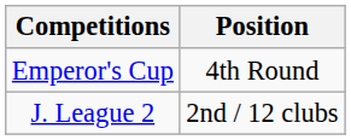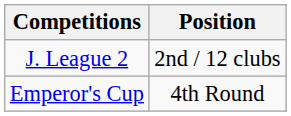rows swapped: J. League 2 <-> Emperor's Cup
